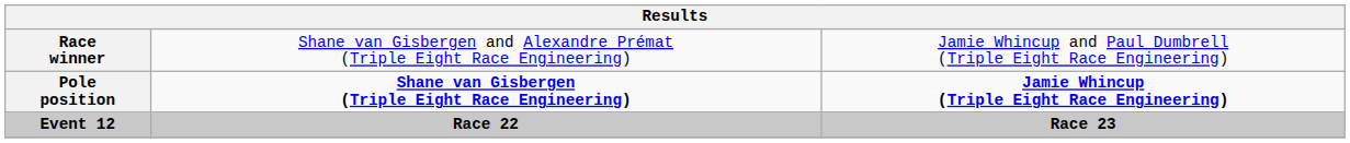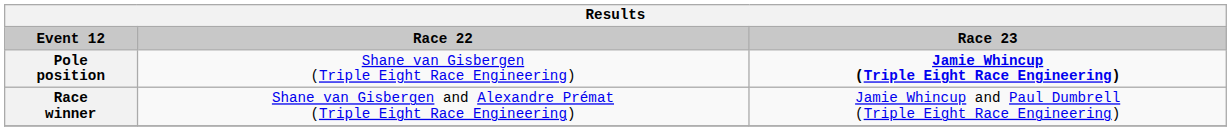rows swapped: Event 12 <-> Race winner
Pole position | column 2: bold -> normal
